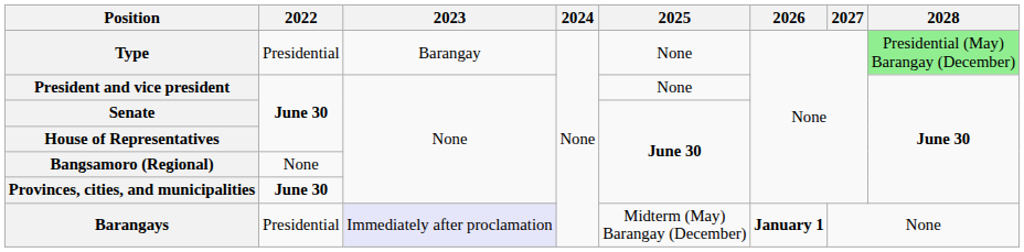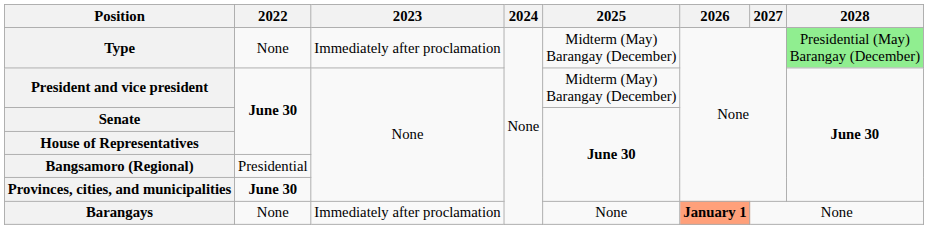Type | 2022: Presidential -> None
Type | 2023: Barangay -> Immediately after proclamation
Type | 2025: None -> Midterm (May) Barangay (December)
President and vice president | 2025: None -> Midterm (May) Barangay (December)
Bangsamoro (Regional) | 2022: None -> Presidential
Barangays | 2022: Presidential -> None
Barangays | 2023: lavender background -> no background
Barangays | 2025: Midterm (May) Barangay (December) -> None
Barangays | 2026: no background -> lightsalmon background
